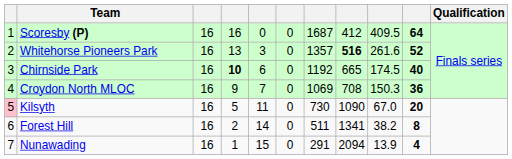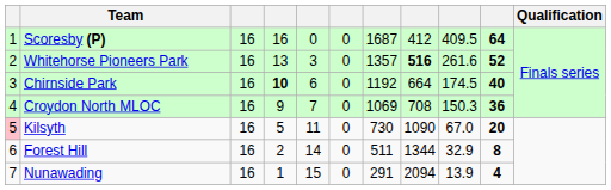Chirnside Park | column 8: 665 -> 664
Forest Hill | column 8: 1341 -> 1344
Forest Hill | column 9: 38.2 -> 32.9
